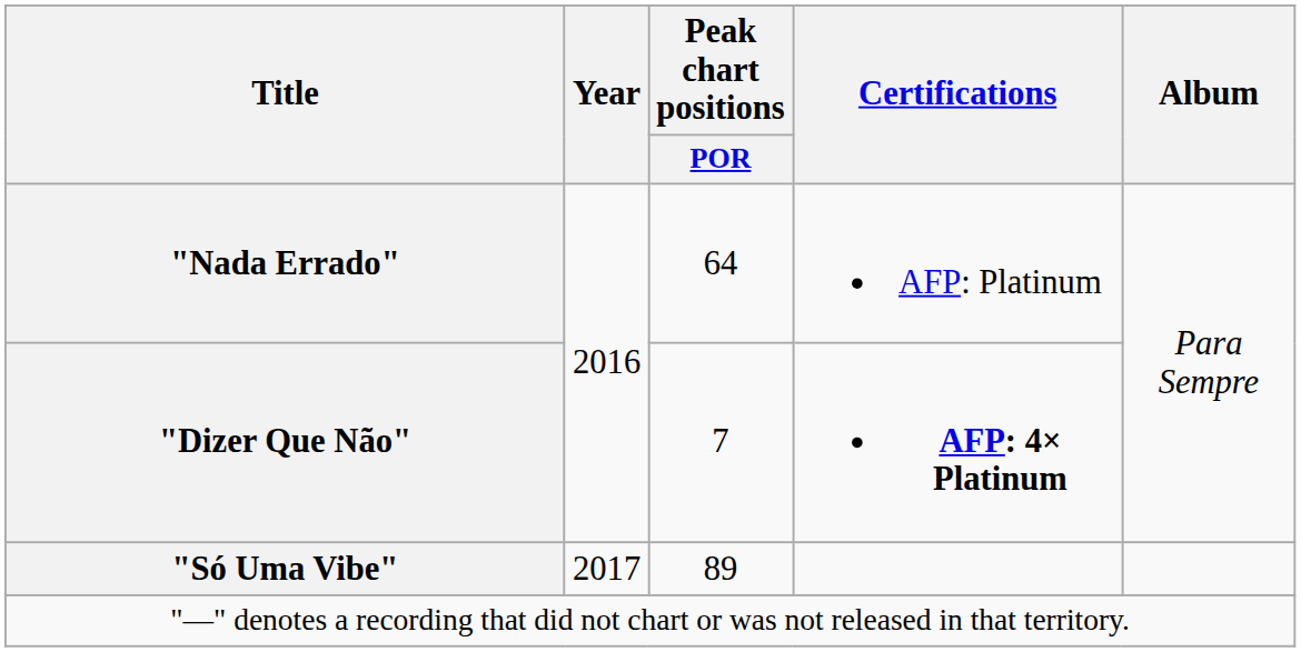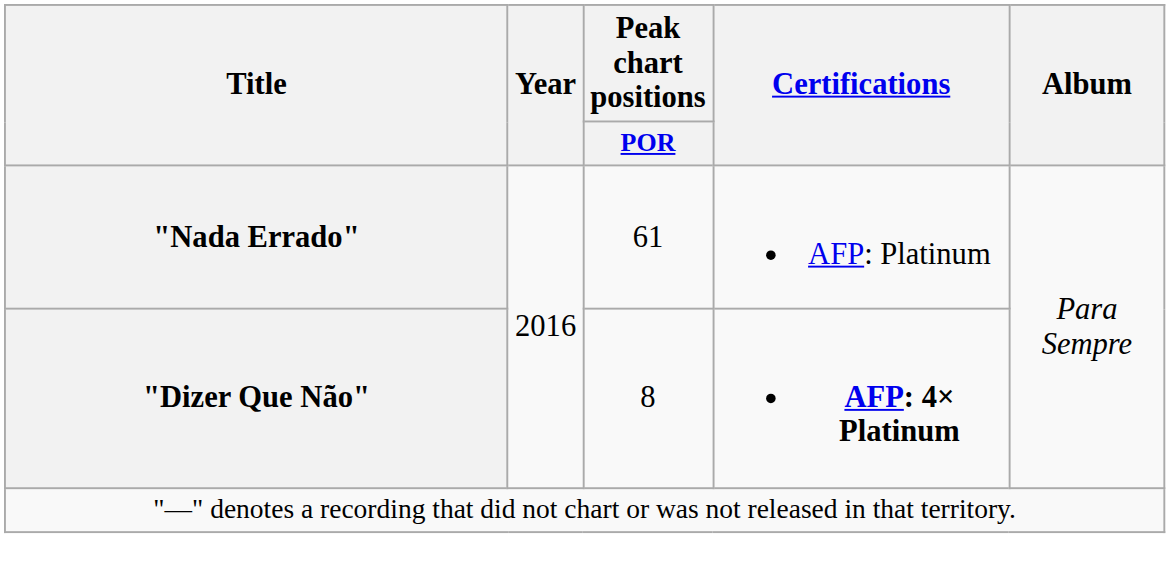"Nada Errado" | Peak chart positions / POR: 64 -> 61
"Dizer Que Não" | Peak chart positions / POR: 7 -> 8
- row: "Só Uma Vibe" | 2017 | 89
